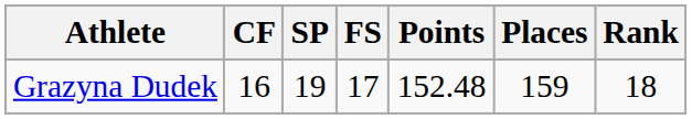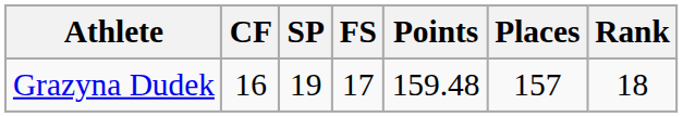Grazyna Dudek | Points: 152.48 -> 159.48
Grazyna Dudek | Places: 159 -> 157
